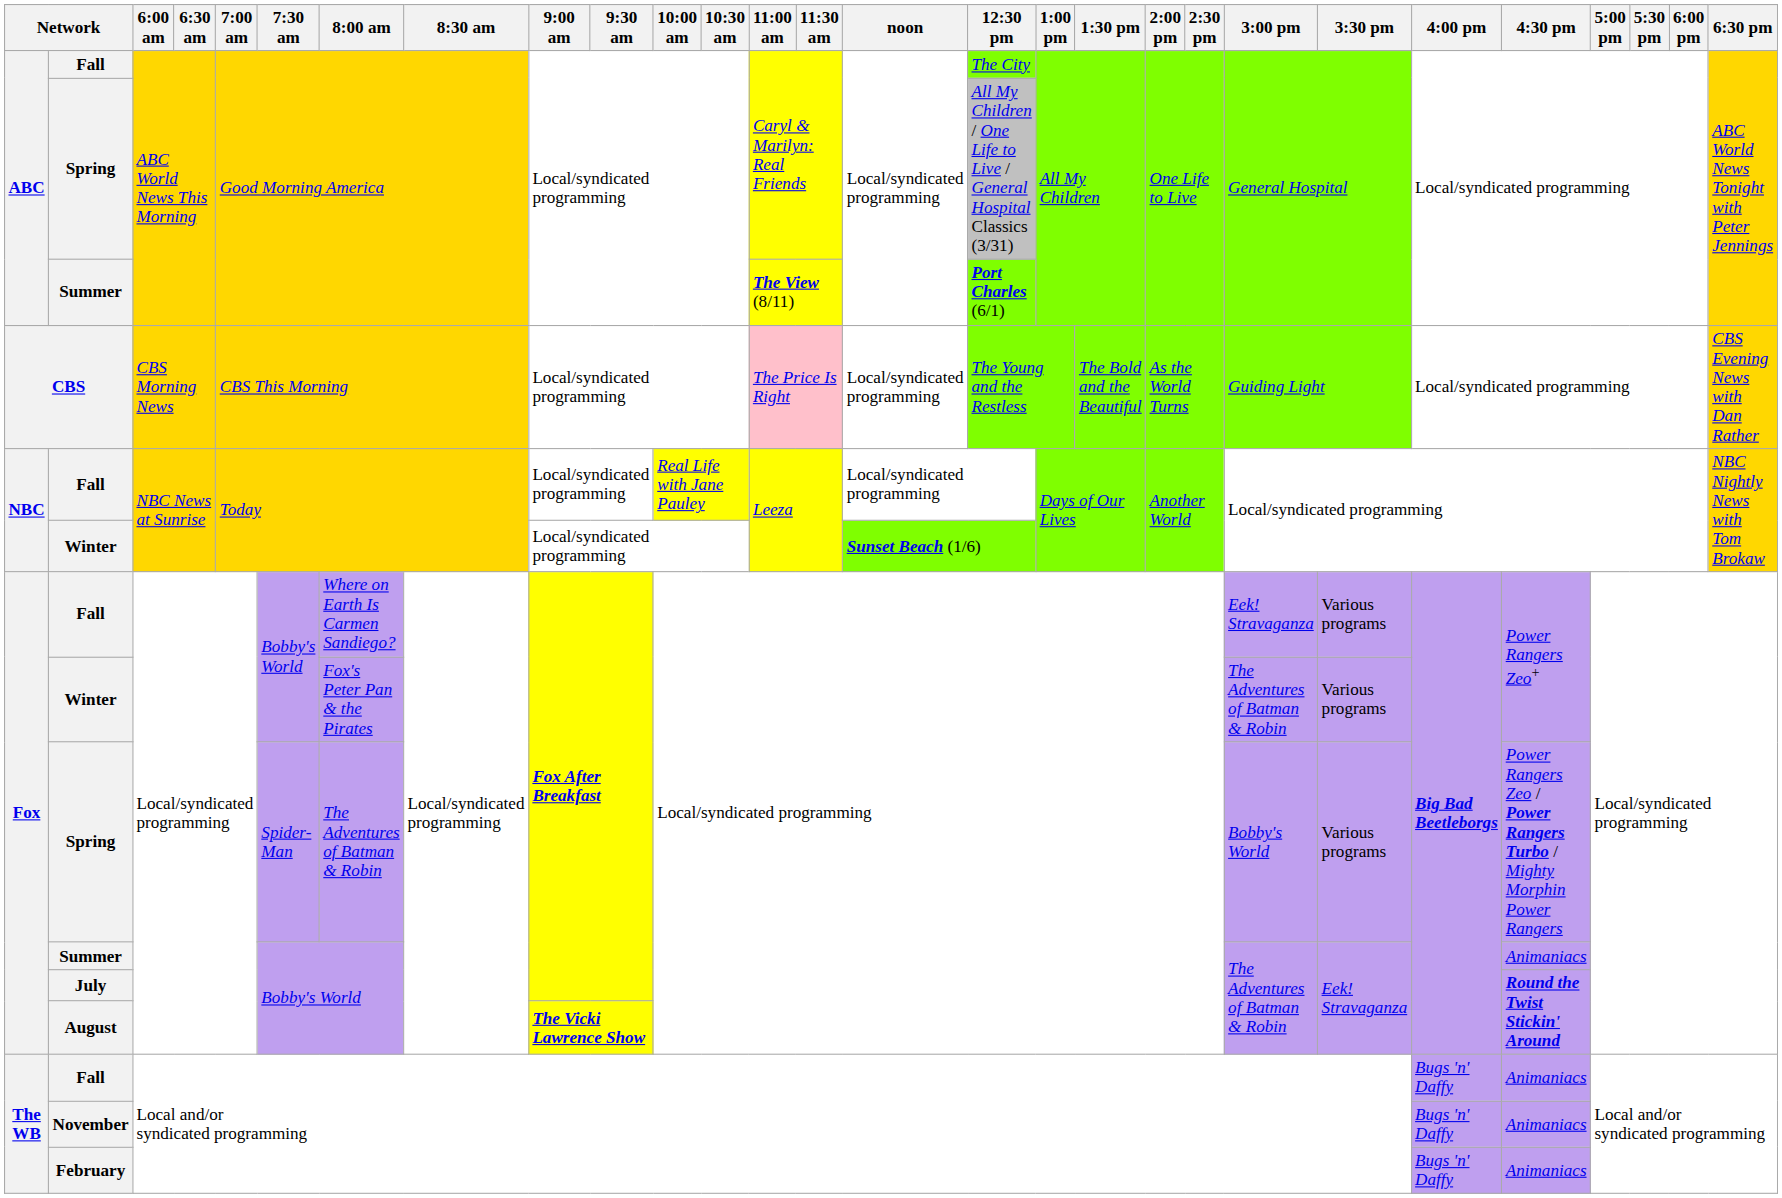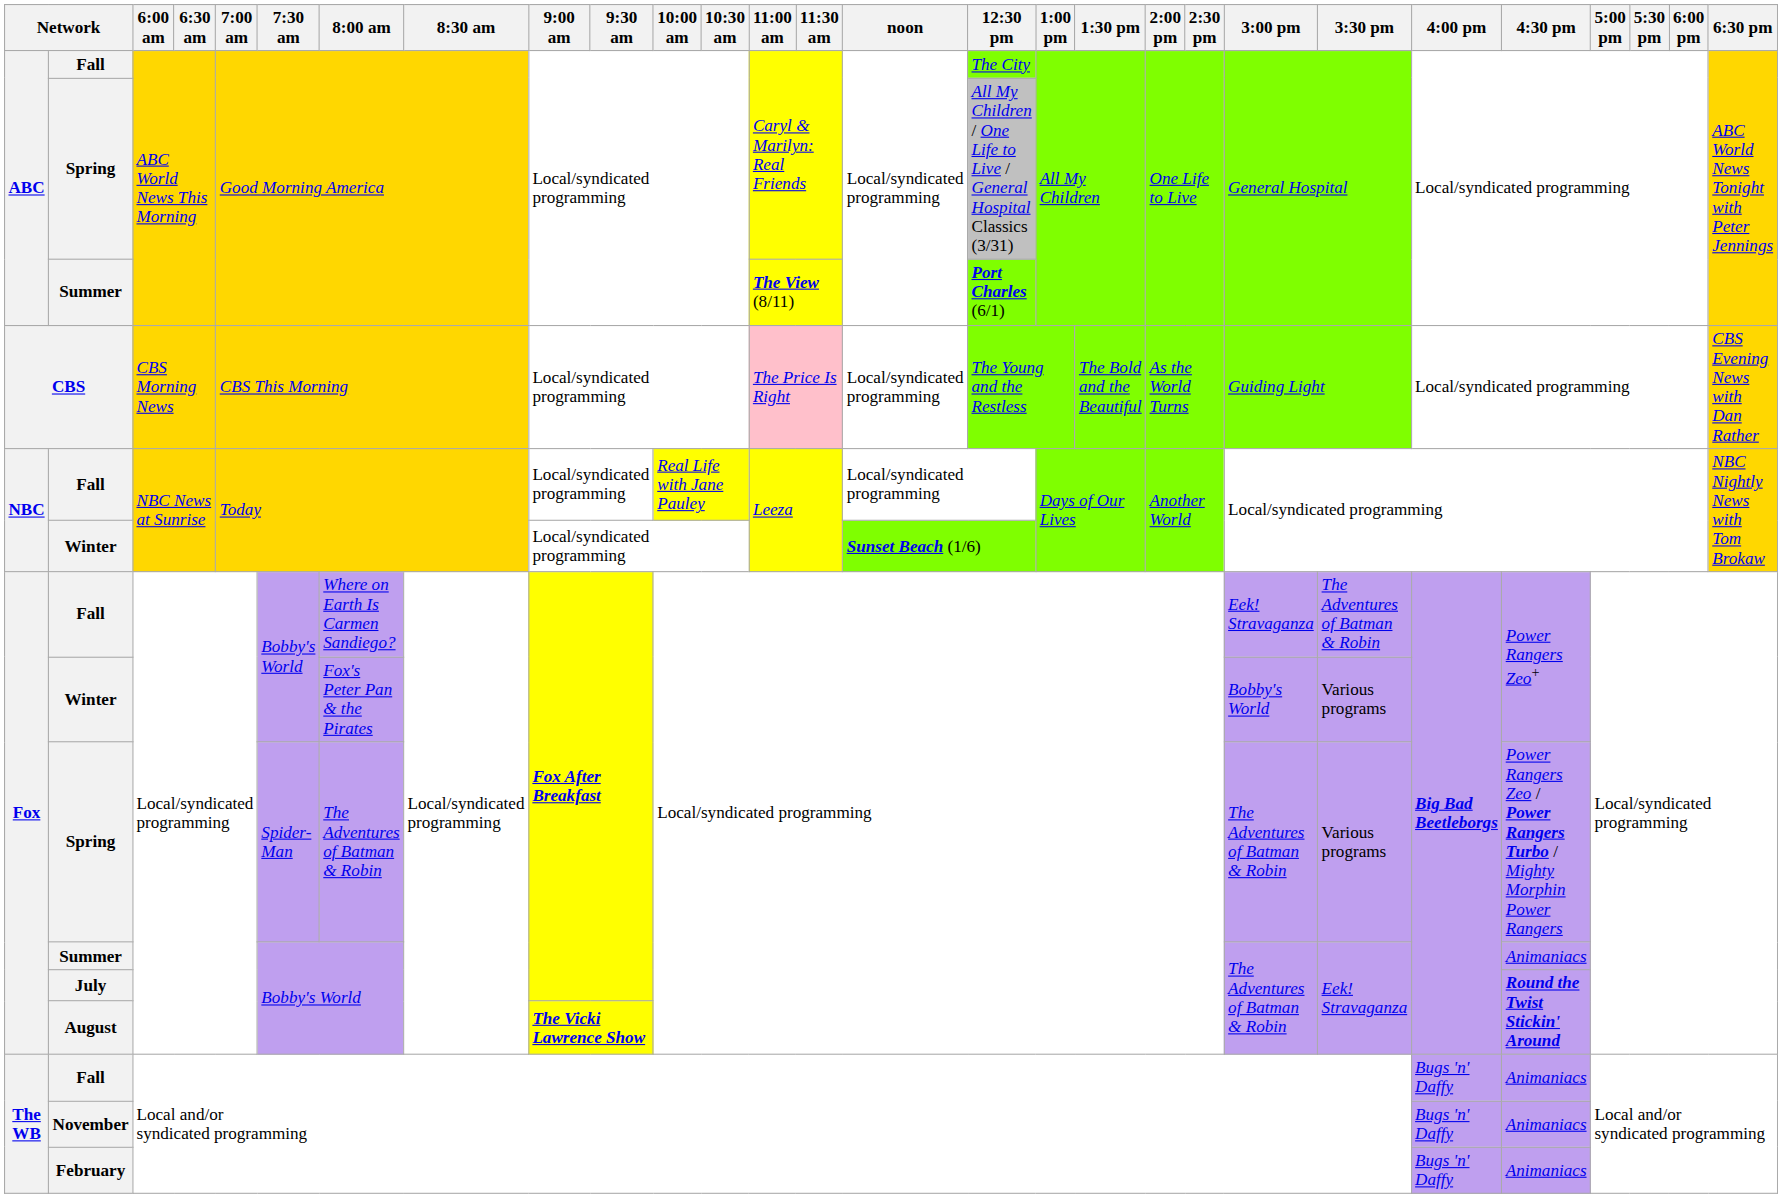Fox / Fall | 3:30 pm: Various programs -> The Adventures of Batman & Robin
Fox / Winter | 3:00 pm: The Adventures of Batman & Robin -> Bobby's World
Fox / Spring | 3:00 pm: Bobby's World -> The Adventures of Batman & Robin
